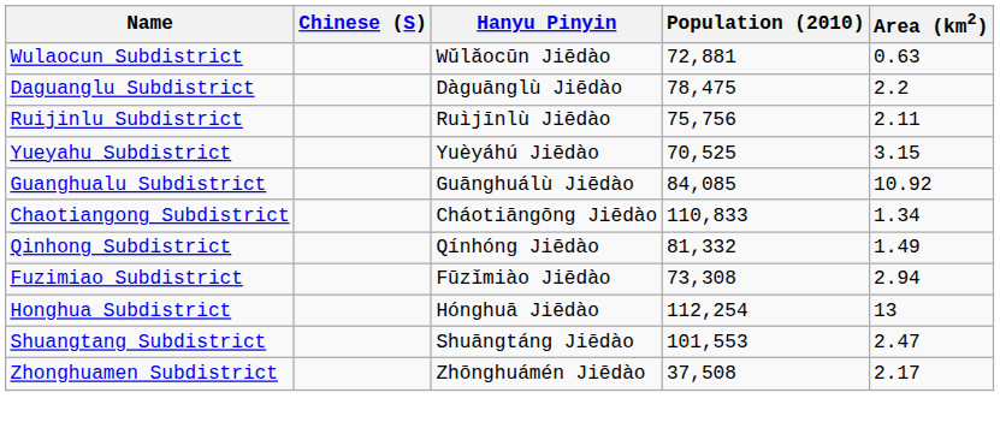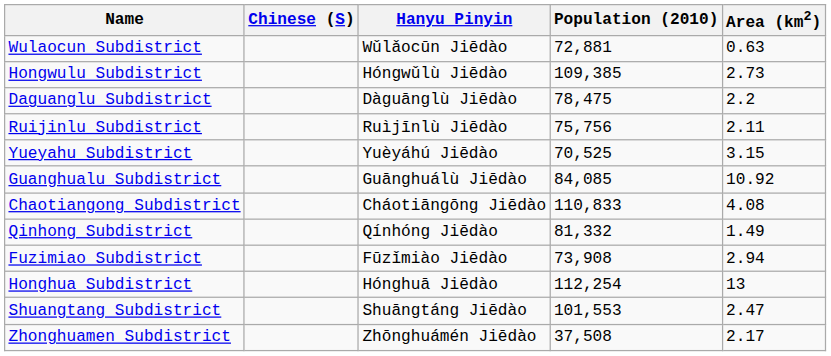+ row: Hongwulu Subdistrict | Hóngwǔlù Jiēdào | 109,385 | 2.73
Chaotiangong Subdistrict | Area (km2): 1.34 -> 4.08
Fuzimiao Subdistrict | Population (2010): 73,308 -> 73,908
